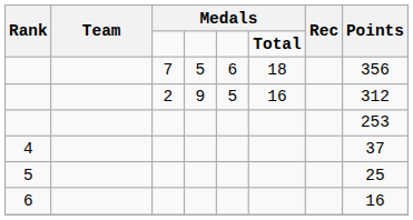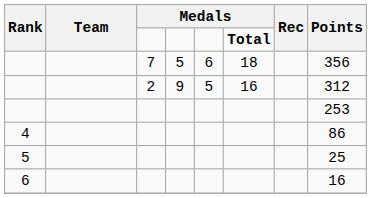4 | Points: 37 -> 86
